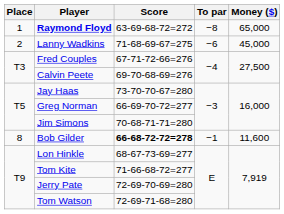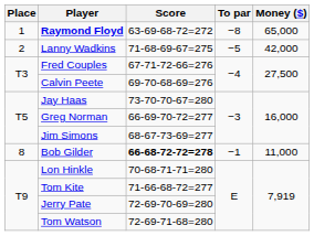Lanny Wadkins | To par: −6 -> −5
Lanny Wadkins | Money ($): 45,000 -> 42,000
Jim Simons | Score: 70-68-71-71=280 -> 68-67-73-69=277
Bob Gilder | Money ($): 11,600 -> 11,000
Lon Hinkle | Score: 68-67-73-69=277 -> 70-68-71-71=280
